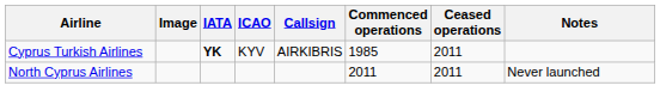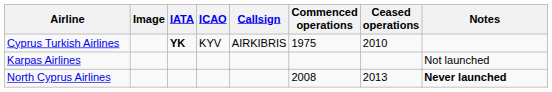Cyprus Turkish Airlines | Commenced operations: 1985 -> 1975
Cyprus Turkish Airlines | Ceased operations: 2011 -> 2010
+ row: Karpas Airlines | Not launched
North Cyprus Airlines | Commenced operations: 2011 -> 2008
North Cyprus Airlines | Ceased operations: 2011 -> 2013
North Cyprus Airlines | Notes: normal -> bold
